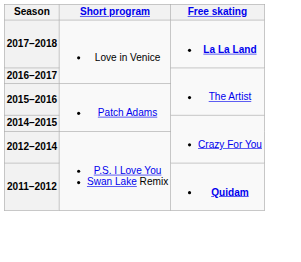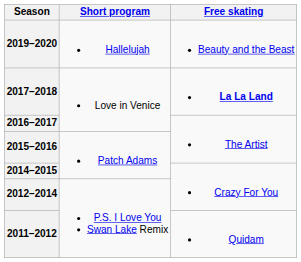+ row: 2019–2020 | Hallelujah | Beauty and the Beast
2011–2012 | Free skating: bold -> normal
